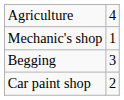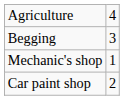rows swapped: Begging <-> Mechanic's shop
